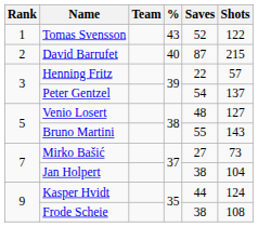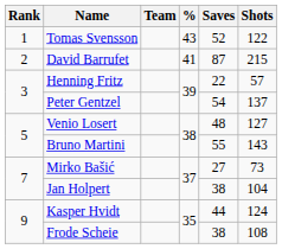David Barrufet | %: 40 -> 41
